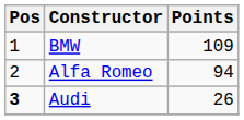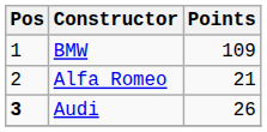Alfa Romeo | Points: 94 -> 21
